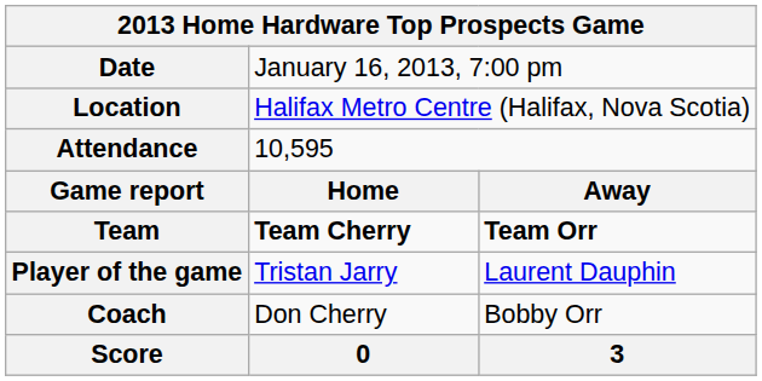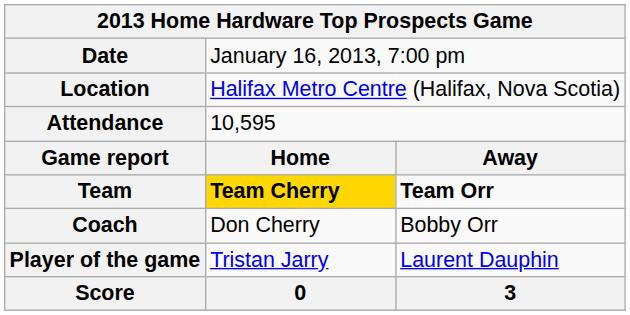Team | column 2: no background -> gold background
rows swapped: Coach <-> Player of the game
